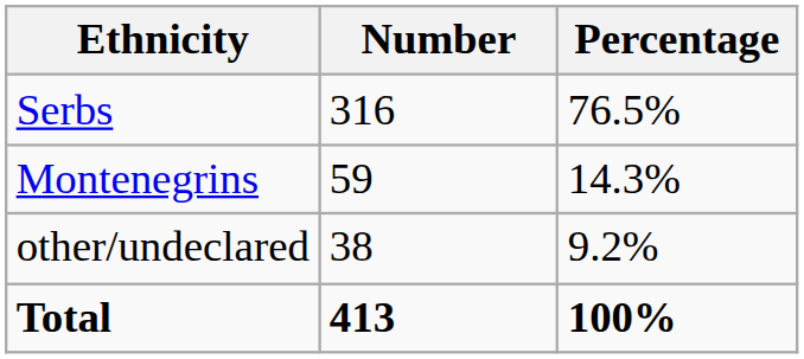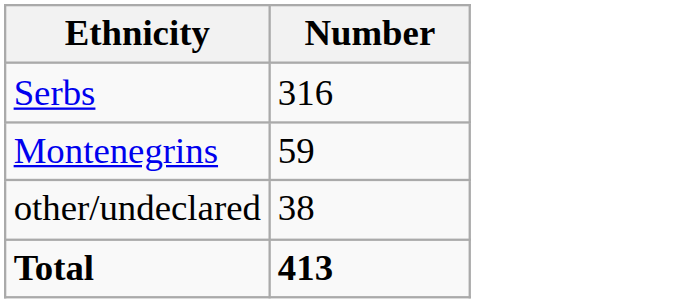- column: Percentage | 76.5% | 14.3% | 9.2% | 100%
